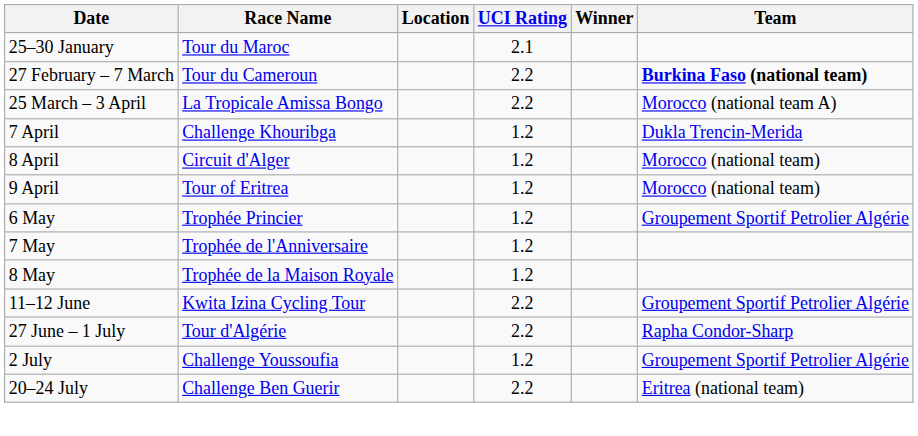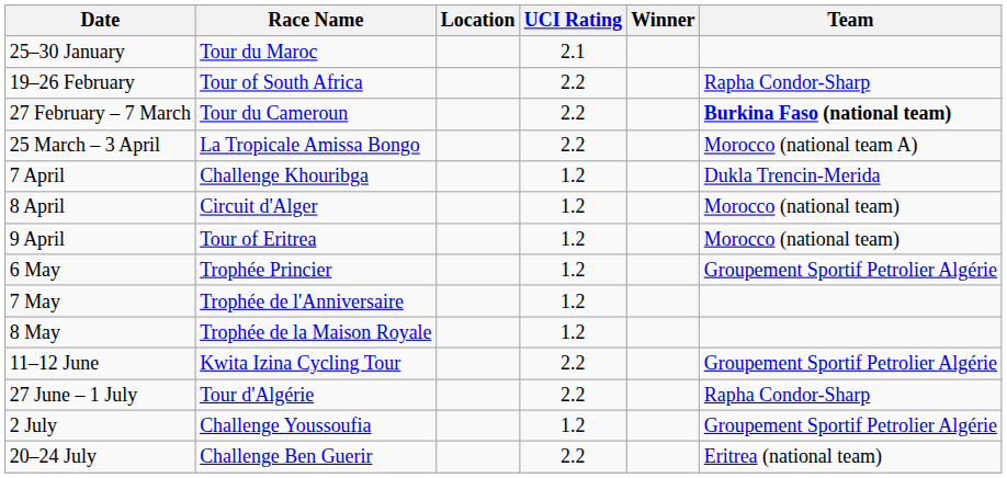+ row: 19–26 February | Tour of South Africa | 2.2 | Rapha Condor-Sharp
